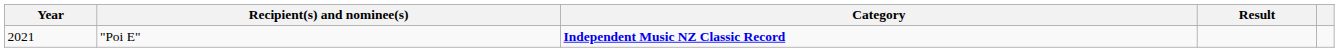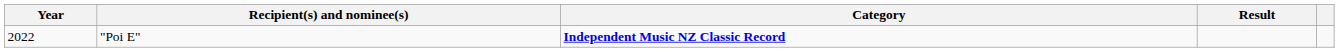"Poi E" | Year: 2021 -> 2022
